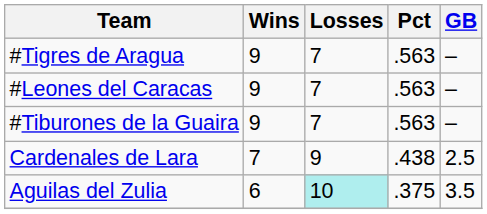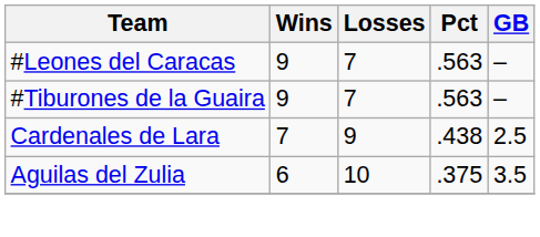- row: #Tigres de Aragua | 9 | 7 | .563 | –
Aguilas del Zulia | Losses: paleturquoise background -> no background
